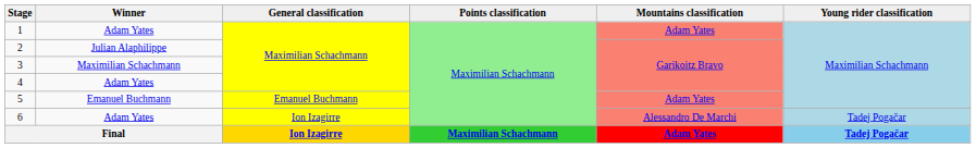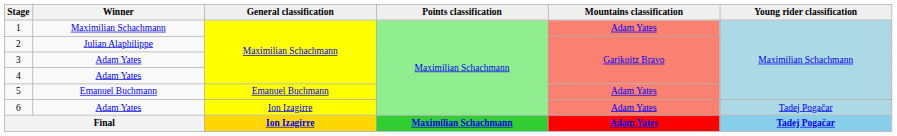1 | Winner: Adam Yates -> Maximilian Schachmann
3 | Winner: Maximilian Schachmann -> Adam Yates
6 | Mountains classification: Alessandro De Marchi -> Adam Yates
